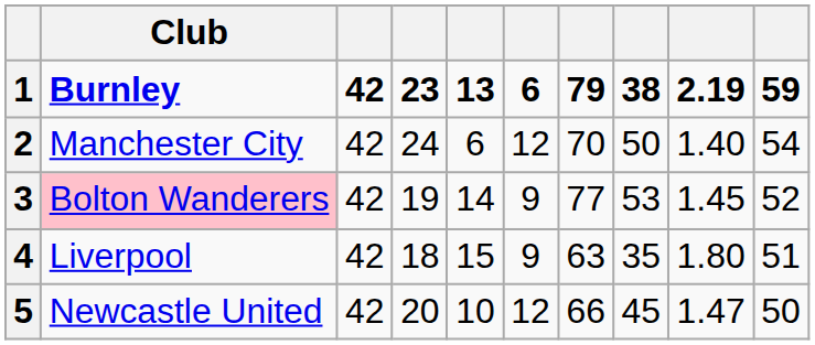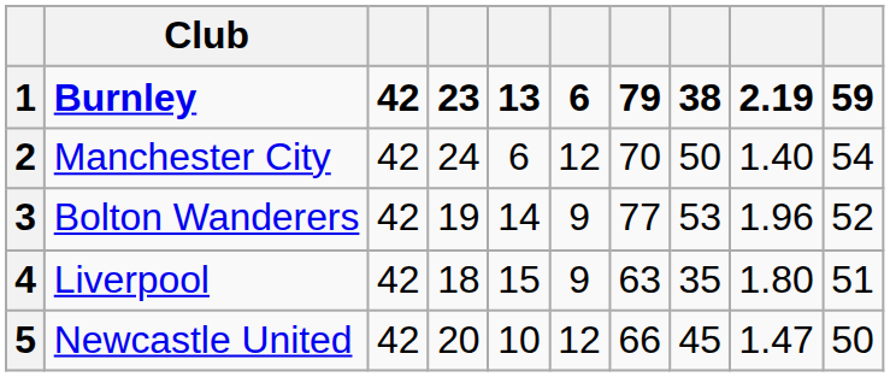3 | Club: pink background -> no background
3 | column 9: 1.45 -> 1.96
